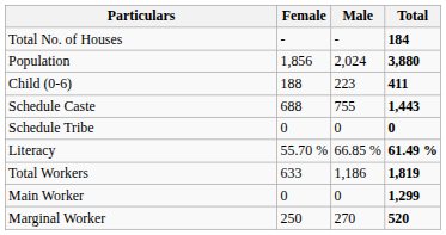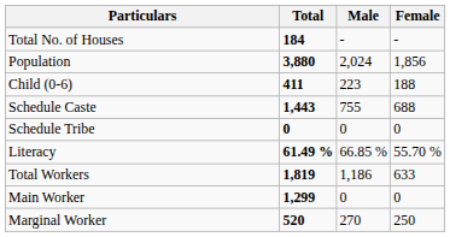columns swapped: Total <-> Female
